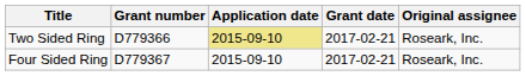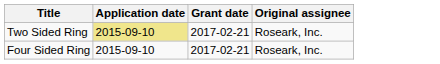- column: Grant number | D779366 | D779367
